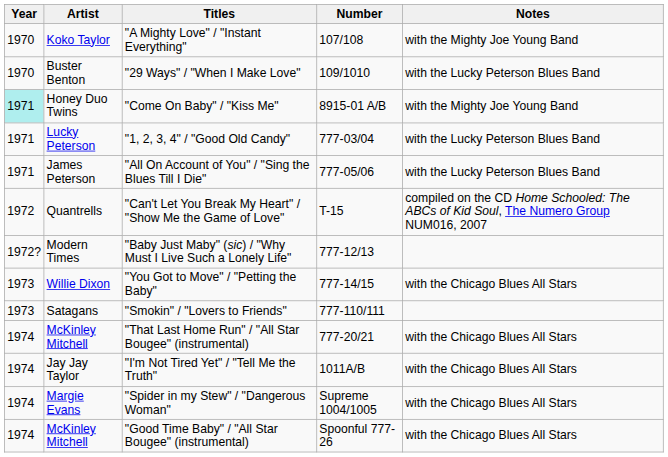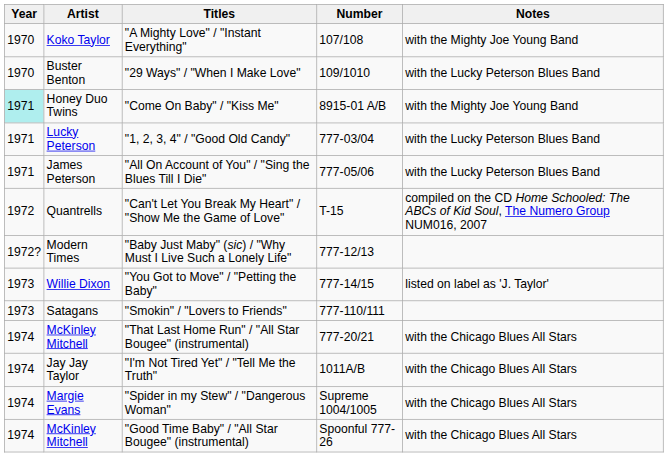"You Got to Move" / "Petting the Baby" | Notes: with the Chicago Blues All Stars -> listed on label as 'J. Taylor'
